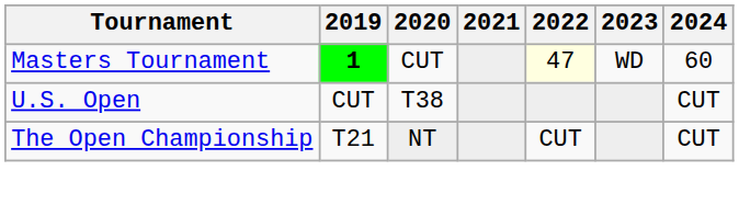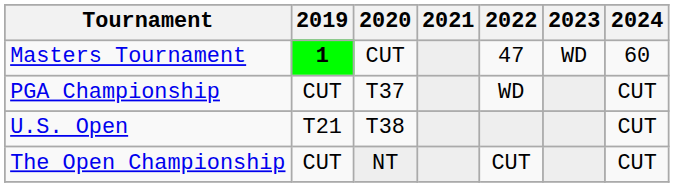Masters Tournament | 2022: lightyellow background -> no background
+ row: PGA Championship | CUT | T37 | WD | CUT
U.S. Open | 2019: CUT -> T21
The Open Championship | 2019: T21 -> CUT
